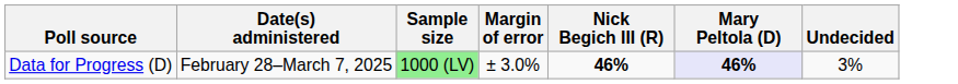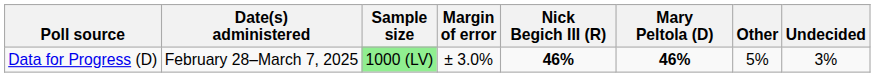+ column: Other | 5%
Data for Progress (D) | Mary Peltola (D): lavender background -> no background
